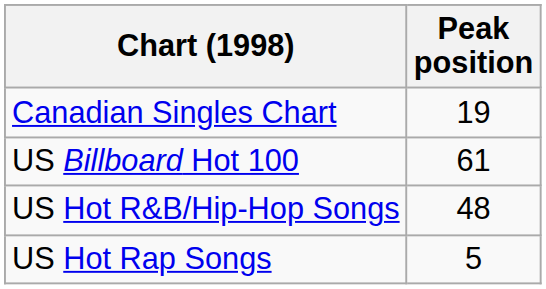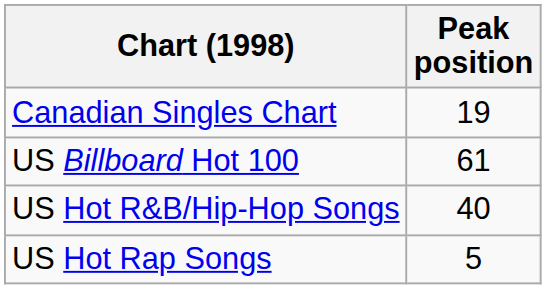US Hot R&B/Hip-Hop Songs | Peak position: 48 -> 40
